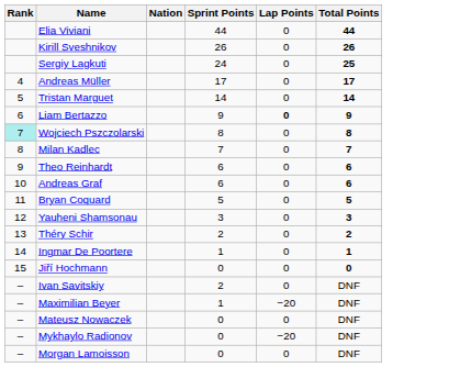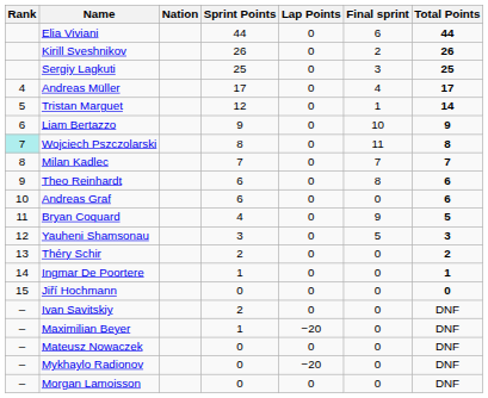+ column: Final sprint | 6 | 2 | 3 | 4 | 1 | 10 | 11 | 7 | 8 | 0 | 9 | 5 | 0 | 0 | 0 | 0 | 0 | 0 | 0 | 0
Sergiy Lagkuti | Sprint Points: 24 -> 25
Tristan Marguet | Sprint Points: 14 -> 12
Liam Bertazzo | Lap Points: bold -> normal
Bryan Coquard | Sprint Points: 5 -> 4
